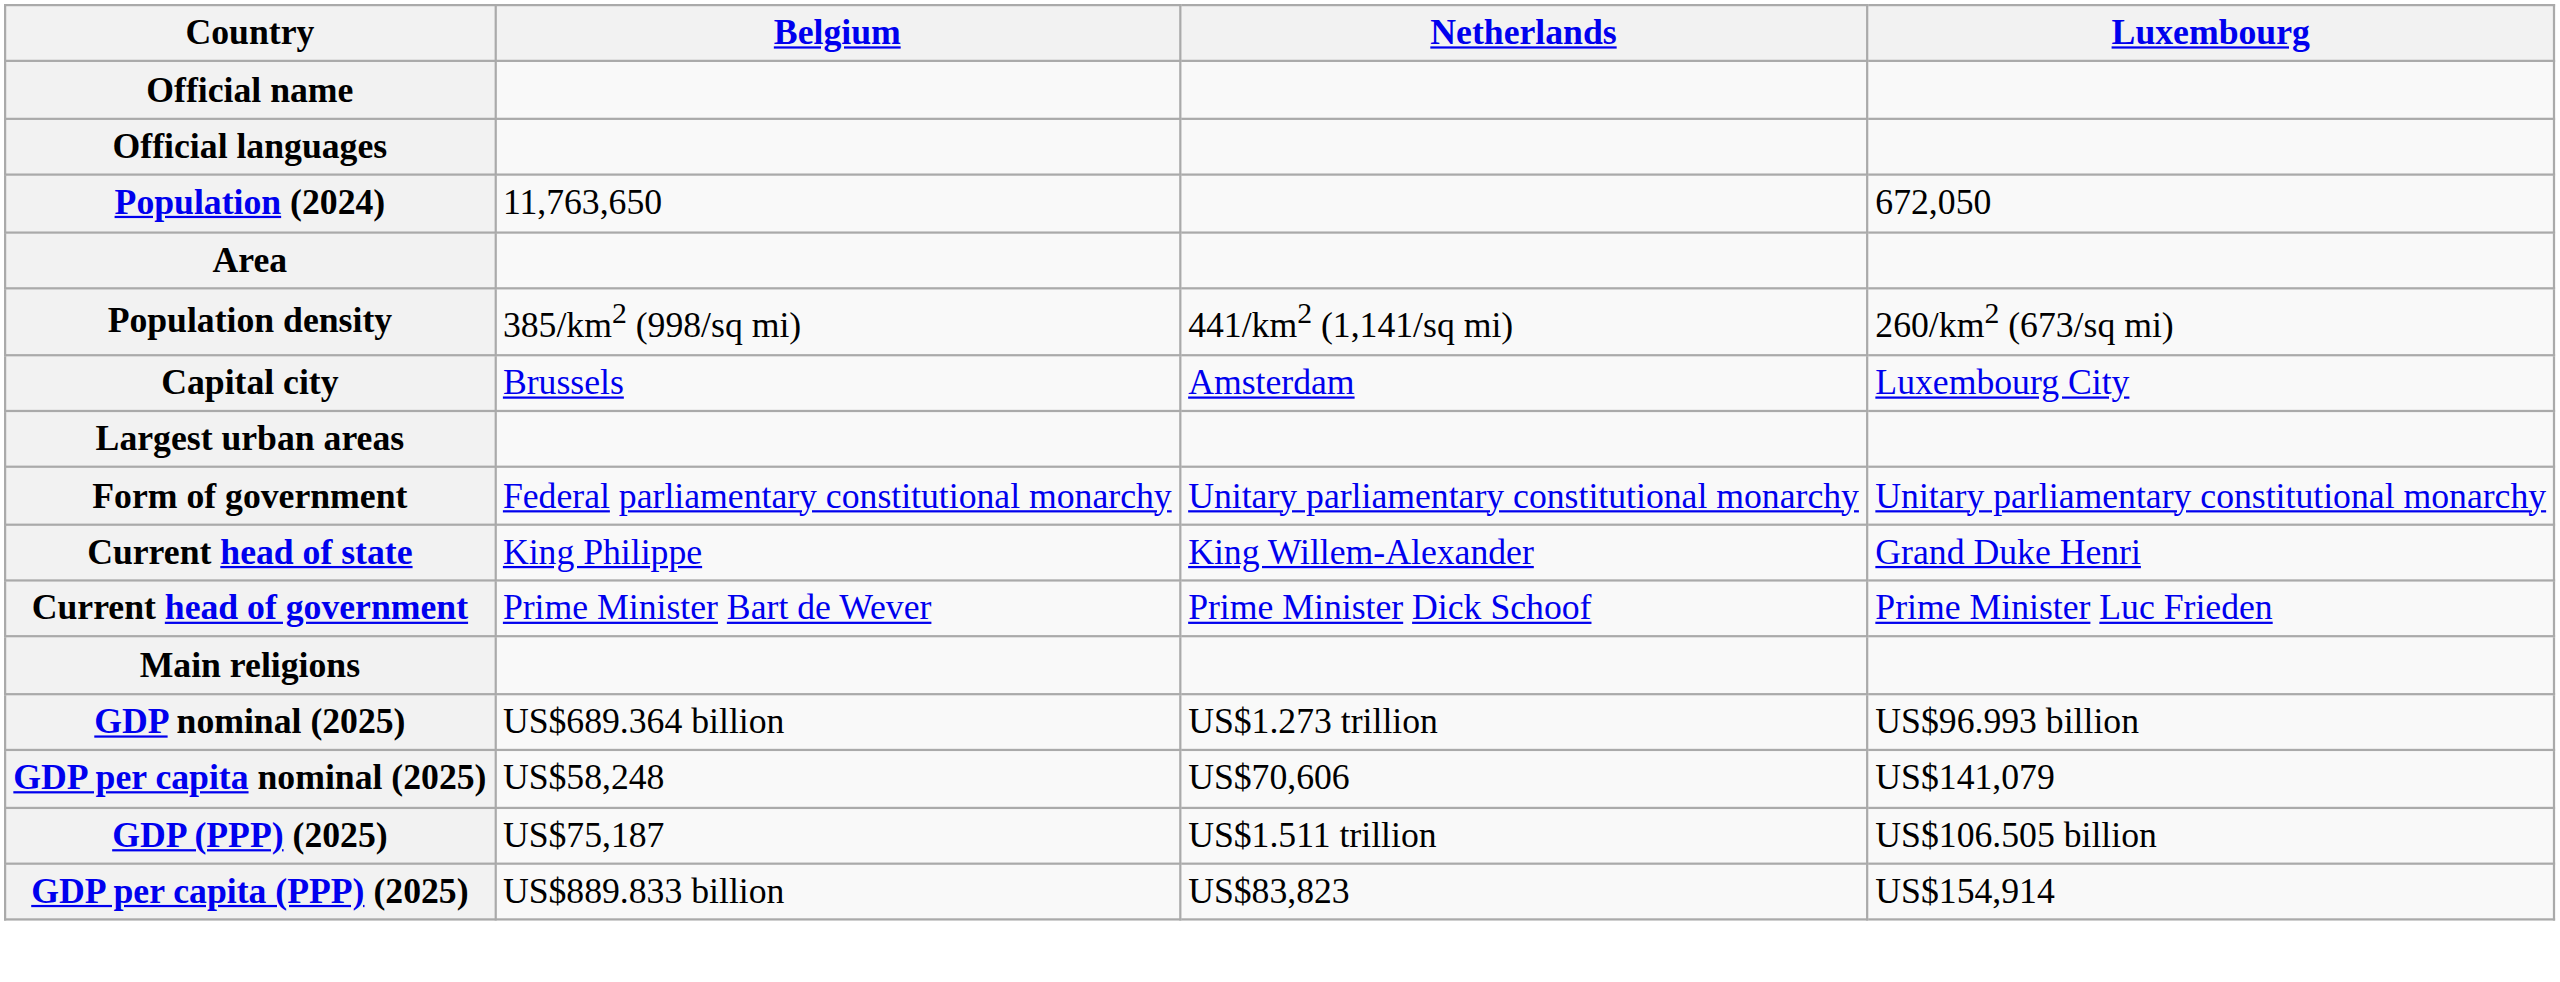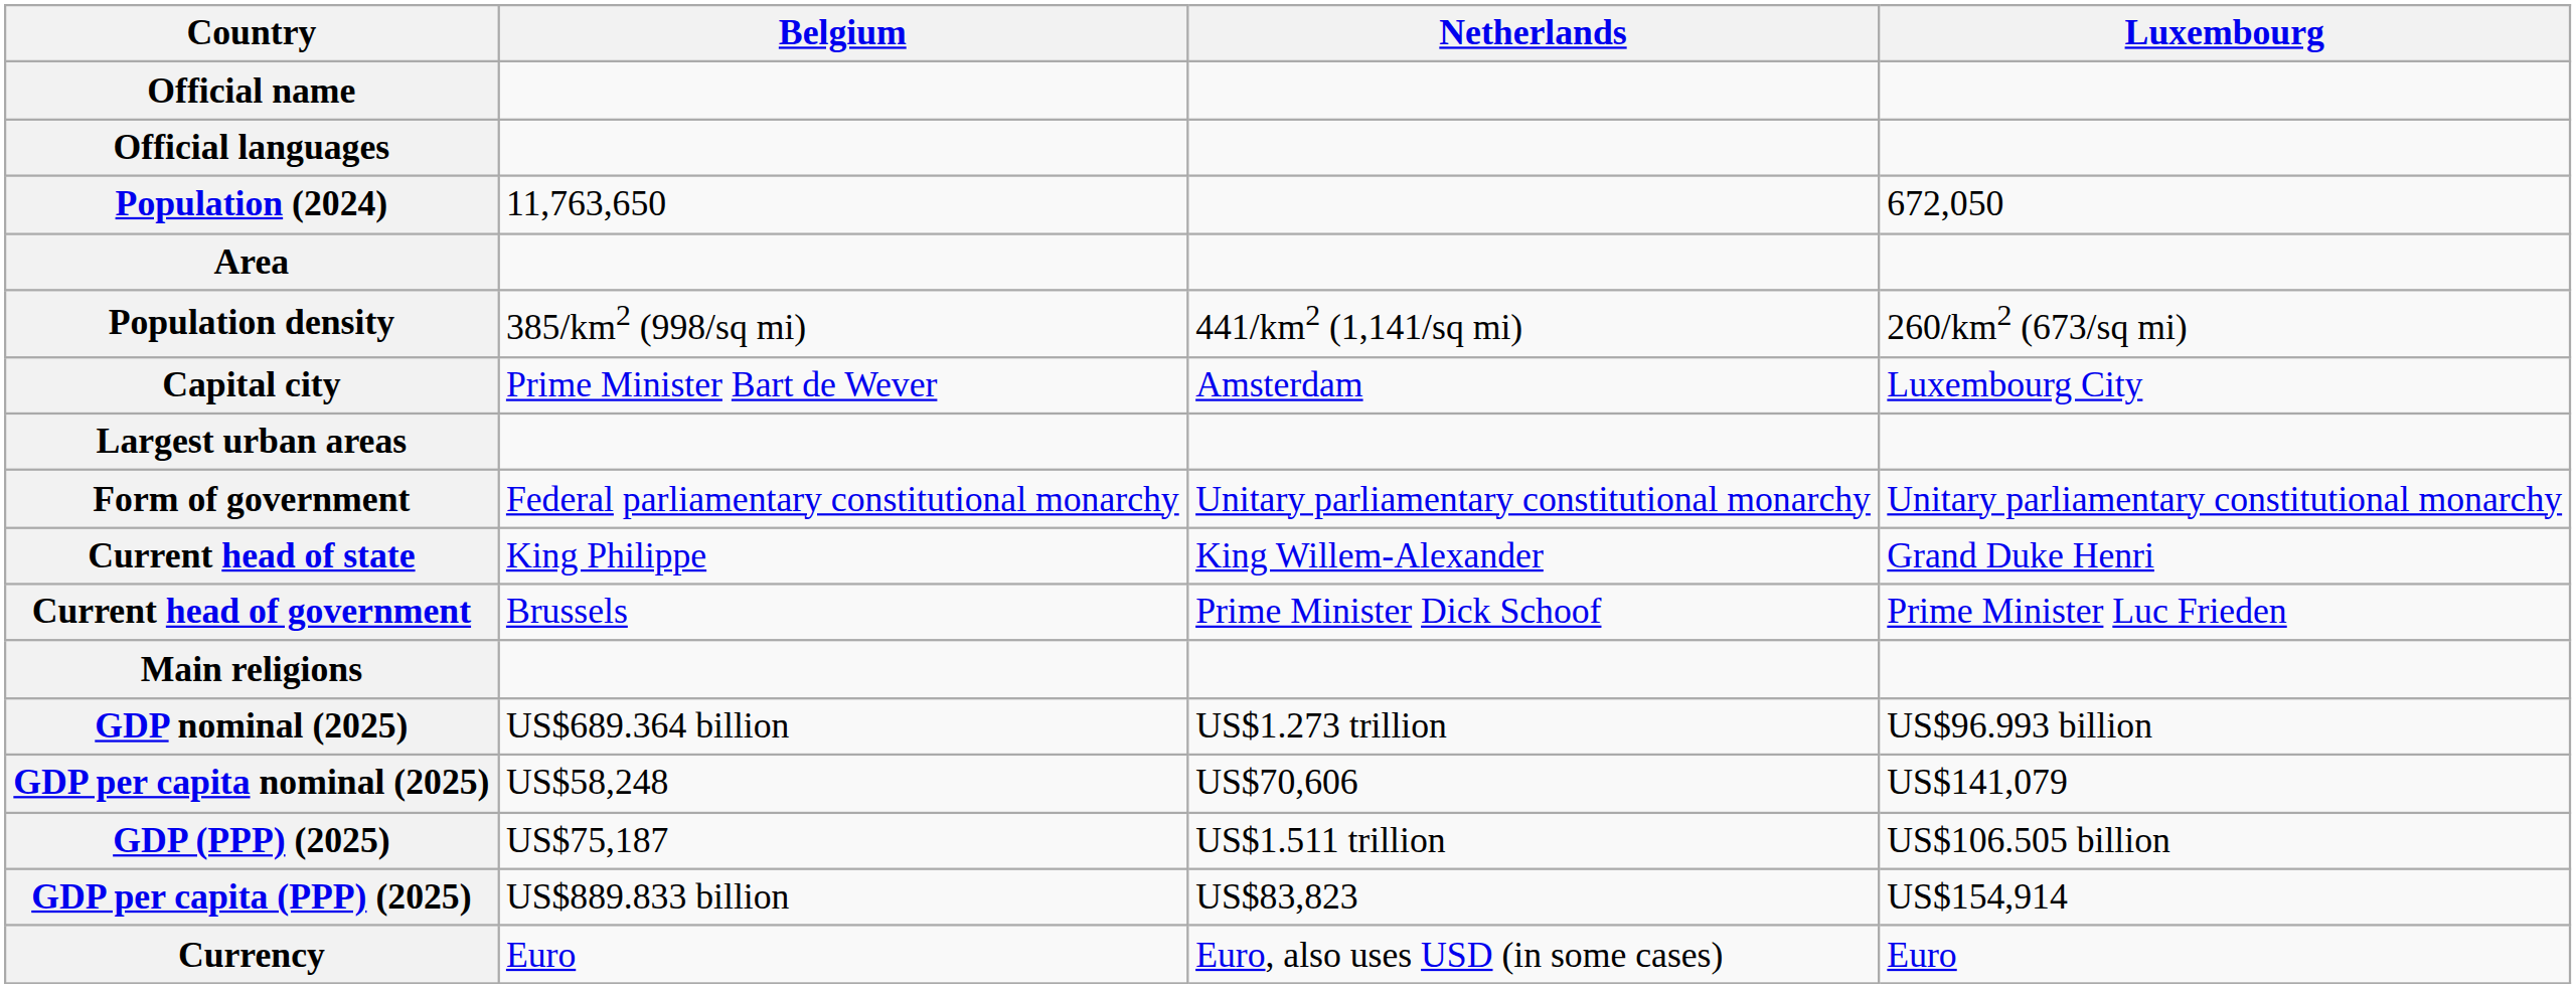Capital city | Belgium: Brussels -> Prime Minister Bart de Wever
Current head of government | Belgium: Prime Minister Bart de Wever -> Brussels
+ row: Currency | Euro | Euro, also uses USD (in some cases) | Euro
